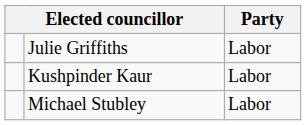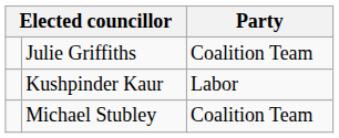Julie Griffiths | Party: Labor -> Coalition Team
Michael Stubley | Party: Labor -> Coalition Team
